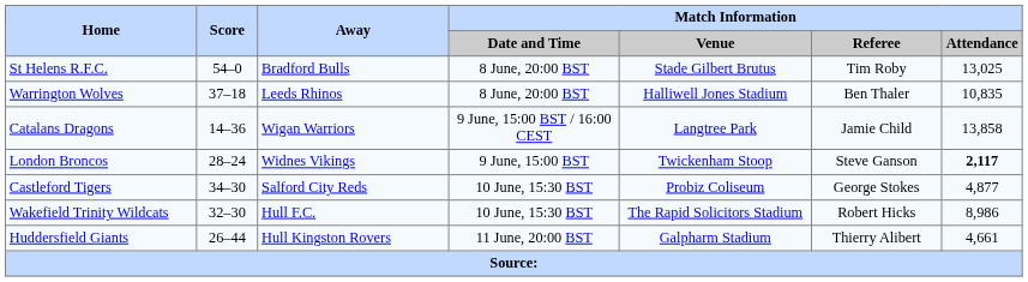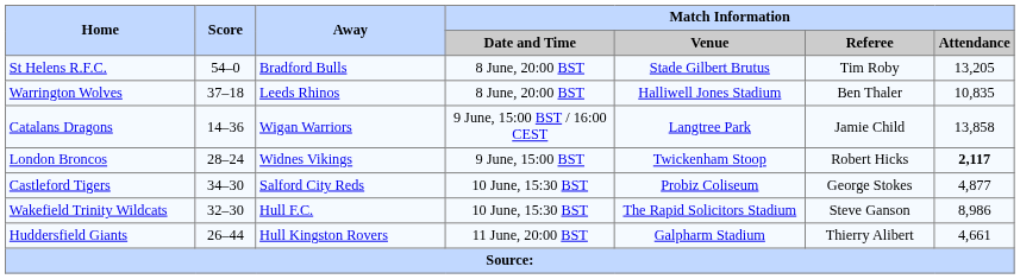St Helens R.F.C. | Match Information / Attendance: 13,025 -> 13,205
London Broncos | Match Information / Referee: Steve Ganson -> Robert Hicks
Wakefield Trinity Wildcats | Match Information / Referee: Robert Hicks -> Steve Ganson
